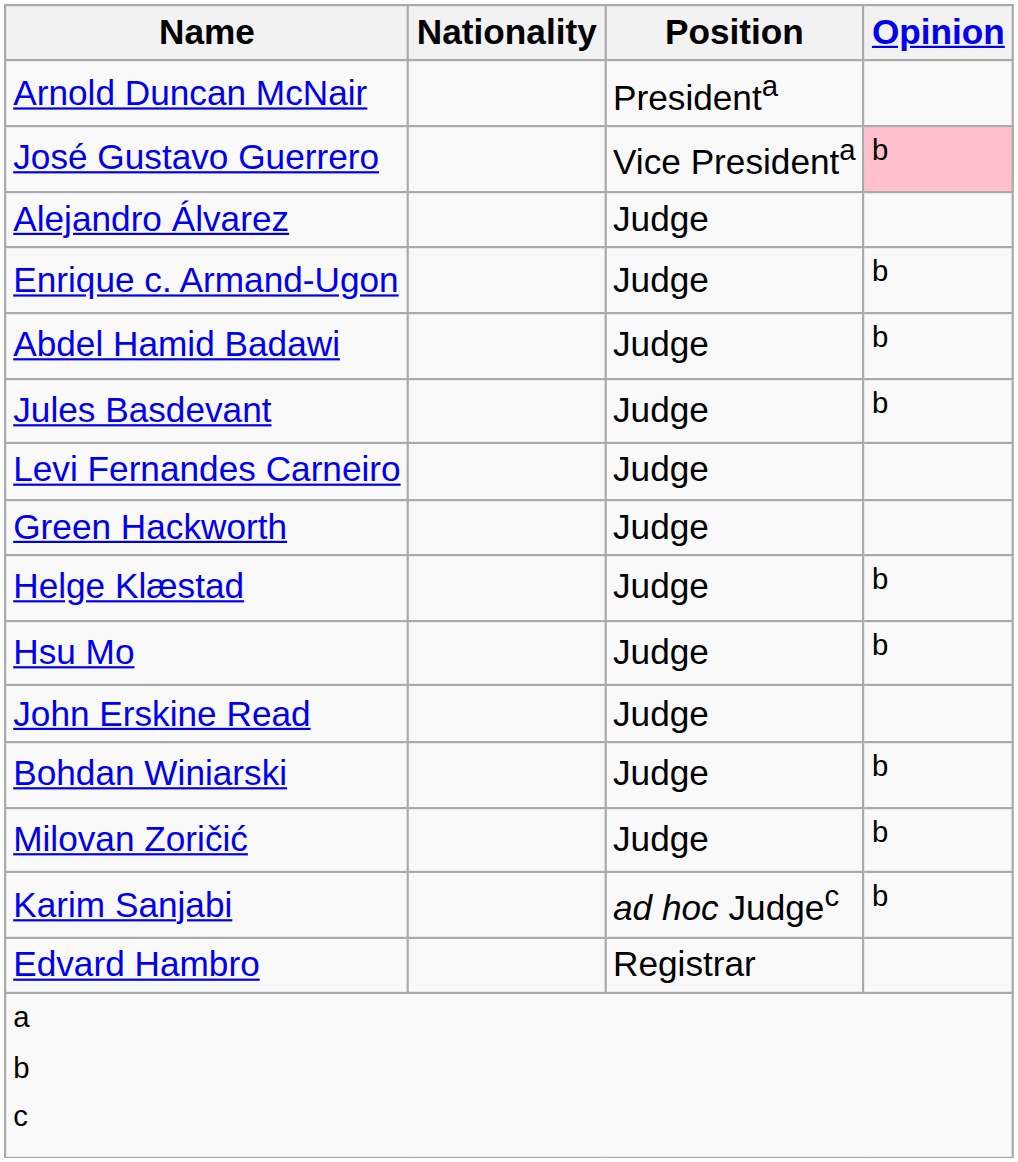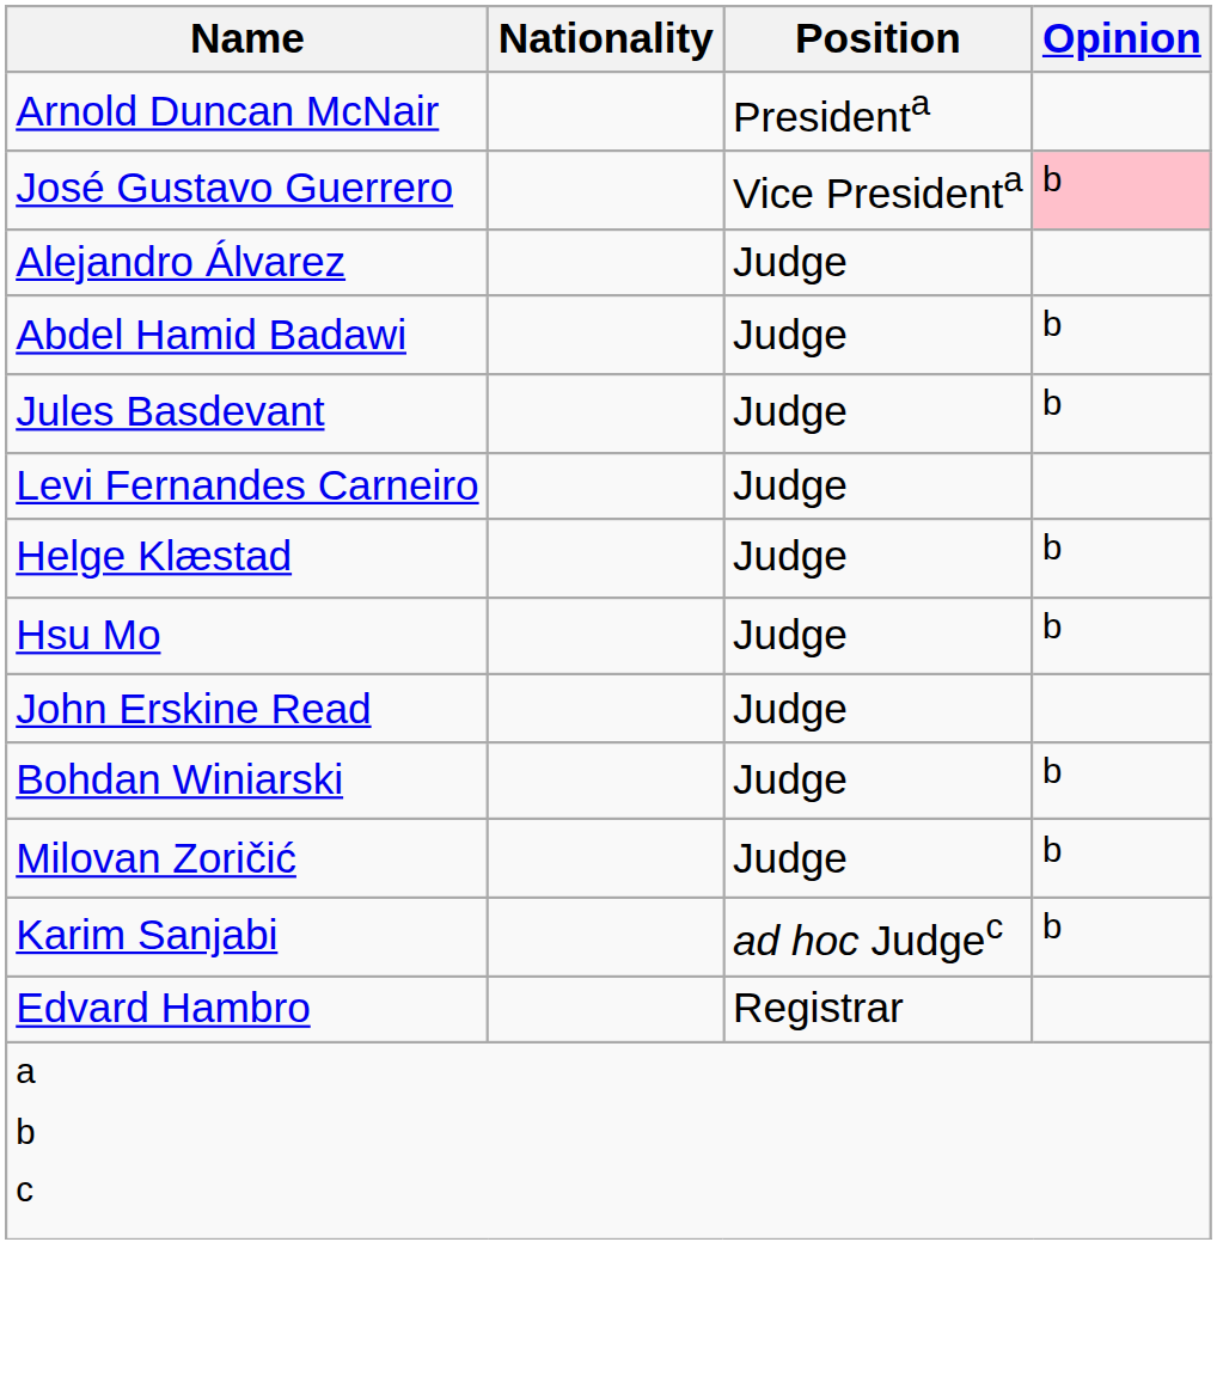- row: Enrique c. Armand-Ugon | Judge | b
- row: Green Hackworth | Judge
